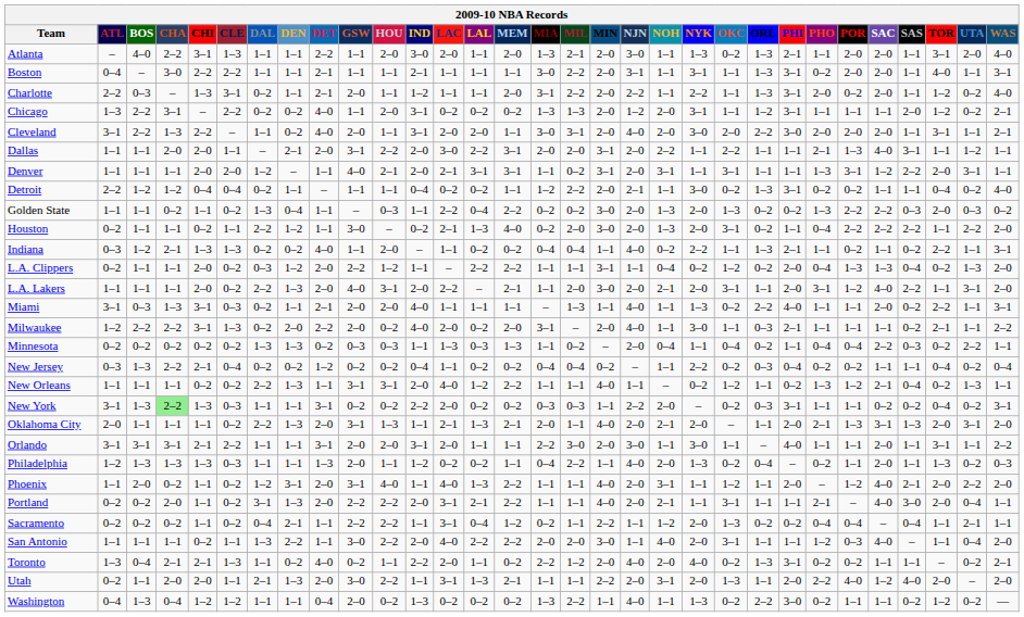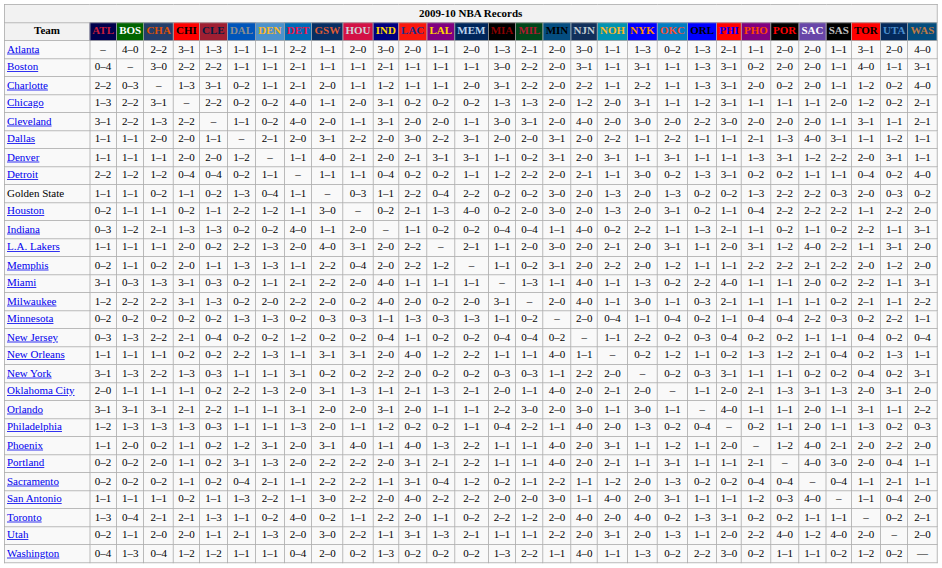- row: L.A. Clippers | 0–2 | 1–1 | 1–1 | 2–0 | 0–2 | 0–3 | 1–2 | 2–0 | 2–2 | 1–2 | 1–1 | – | 2–2 | 2–2 | 1–1 | 1–1 | 3–1 | 1–1 | 0–4 | 0–2 | 1–2 | 0–2 | 2–0 | 0–4 | 1–3 | 1–3 | 0–4 | 0–2 | 1–3 | 2–0
+ row: Memphis | 0–2 | 1–1 | 0–2 | 2–0 | 1–1 | 1–3 | 1–3 | 1–1 | 2–2 | 0–4 | 2–0 | 2–2 | 1–2 | – | 1–1 | 0–2 | 3–1 | 2–0 | 2–2 | 2–0 | 1–2 | 1–1 | 1–1 | 2–2 | 2–2 | 2–1 | 2–2 | 2–0 | 1–2 | 2–0
Miami | GSW: 2–0 -> 2–2
New York | CHA: lightgreen background -> no background
